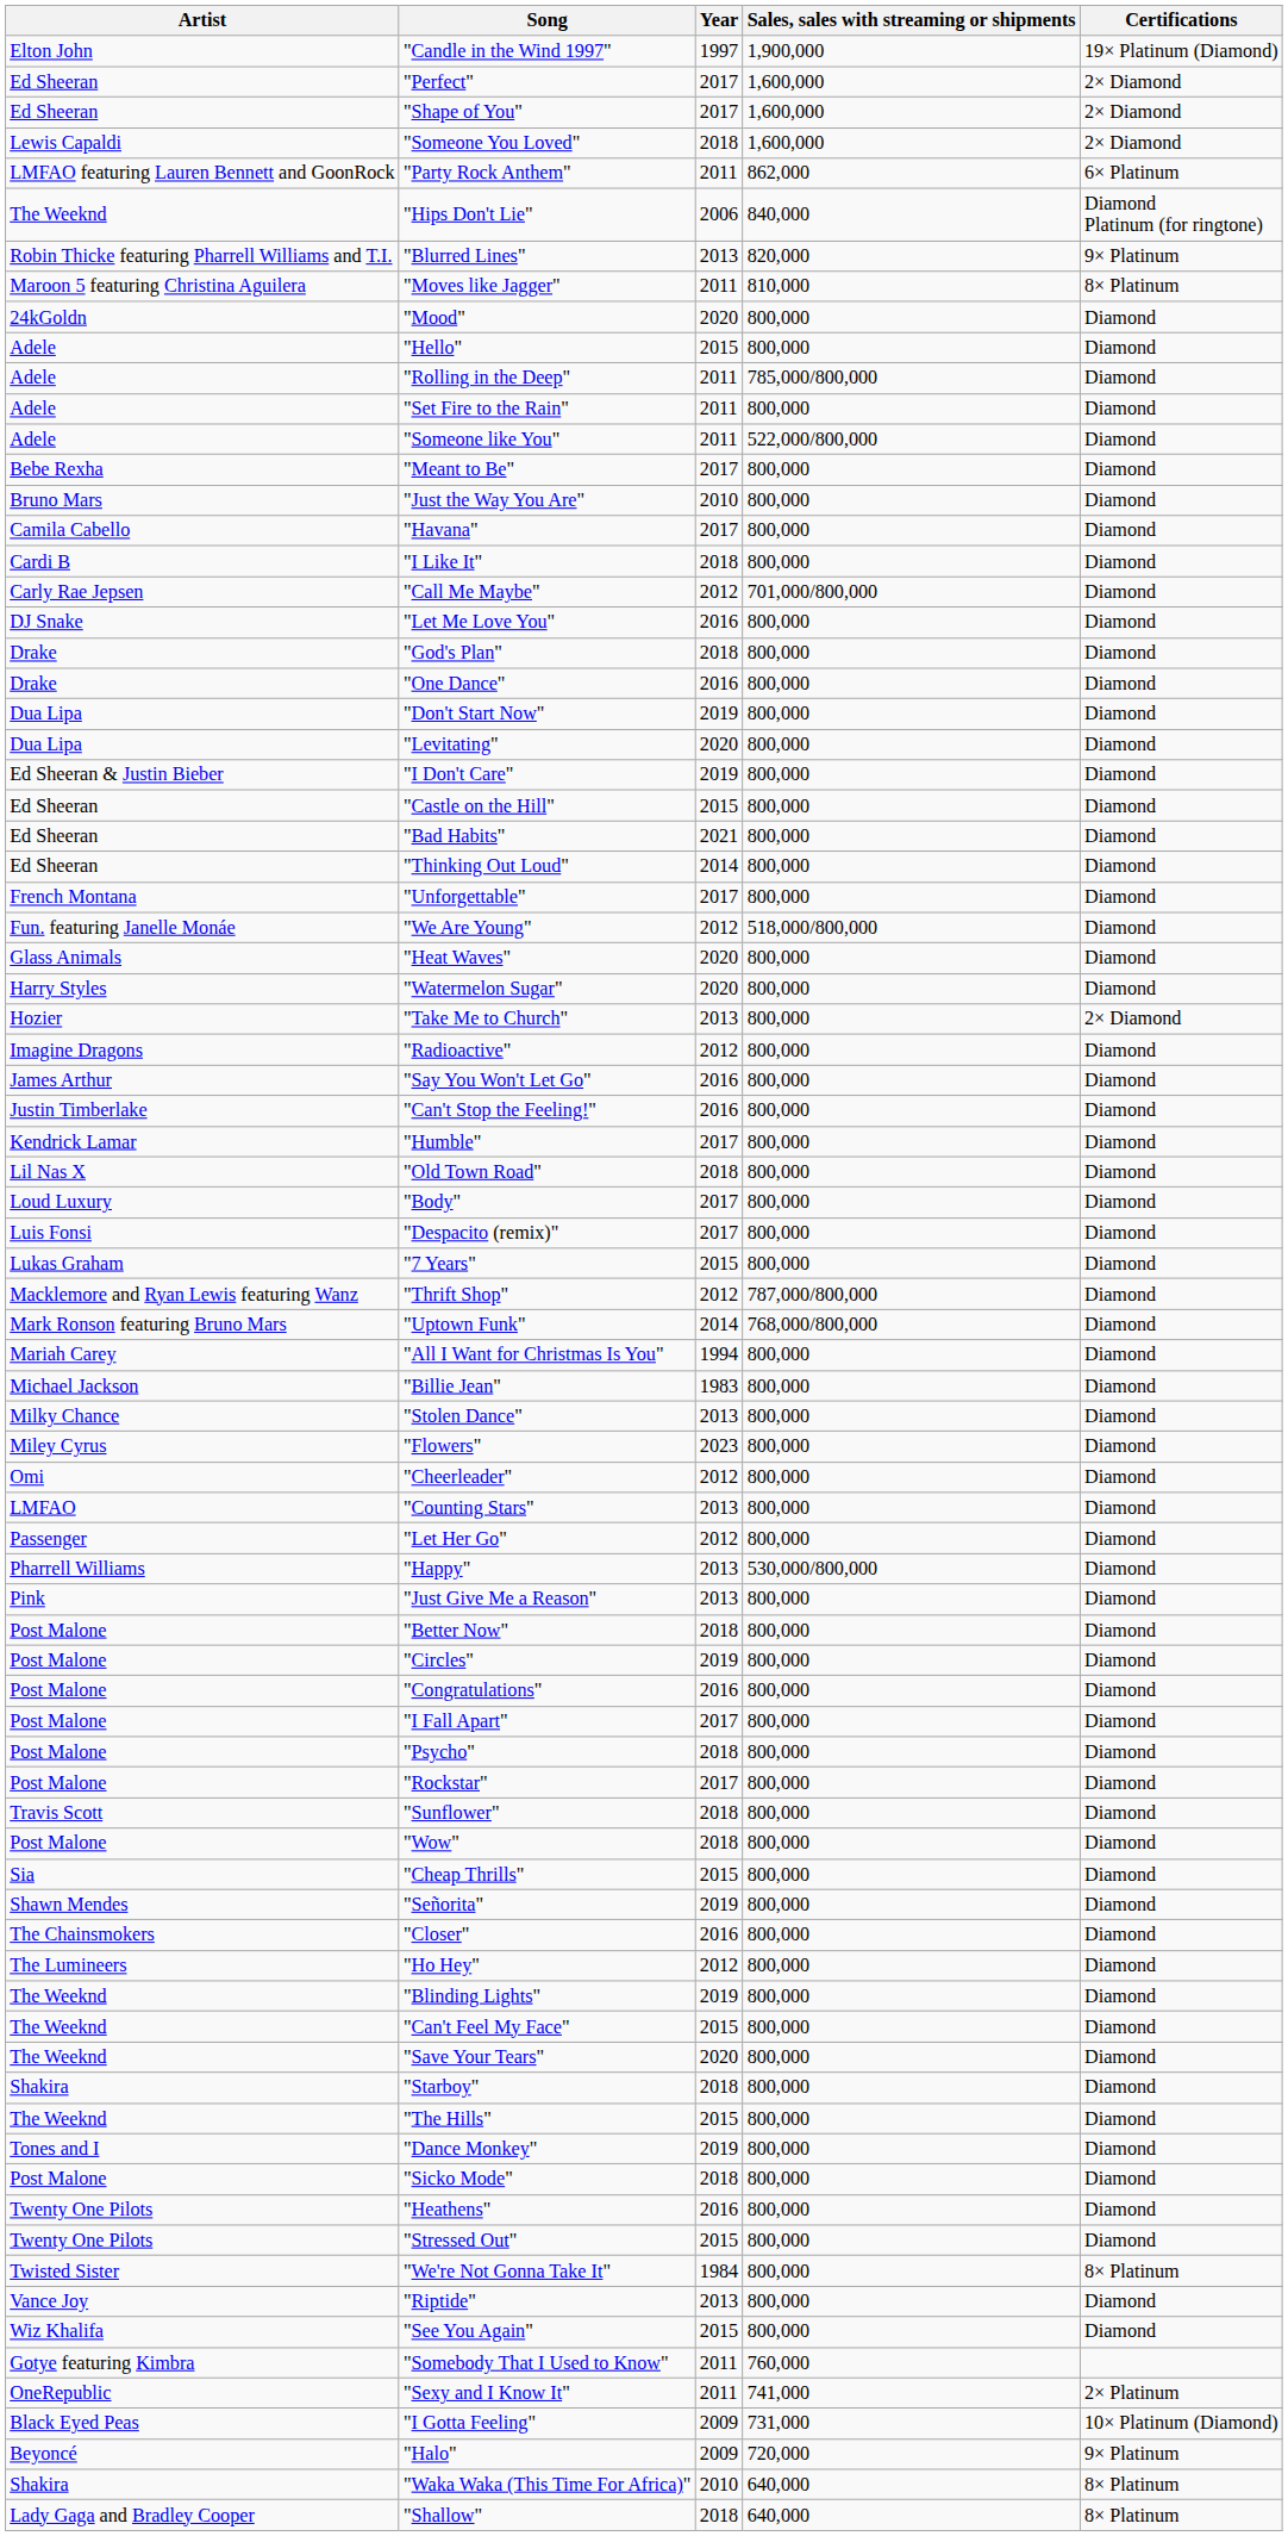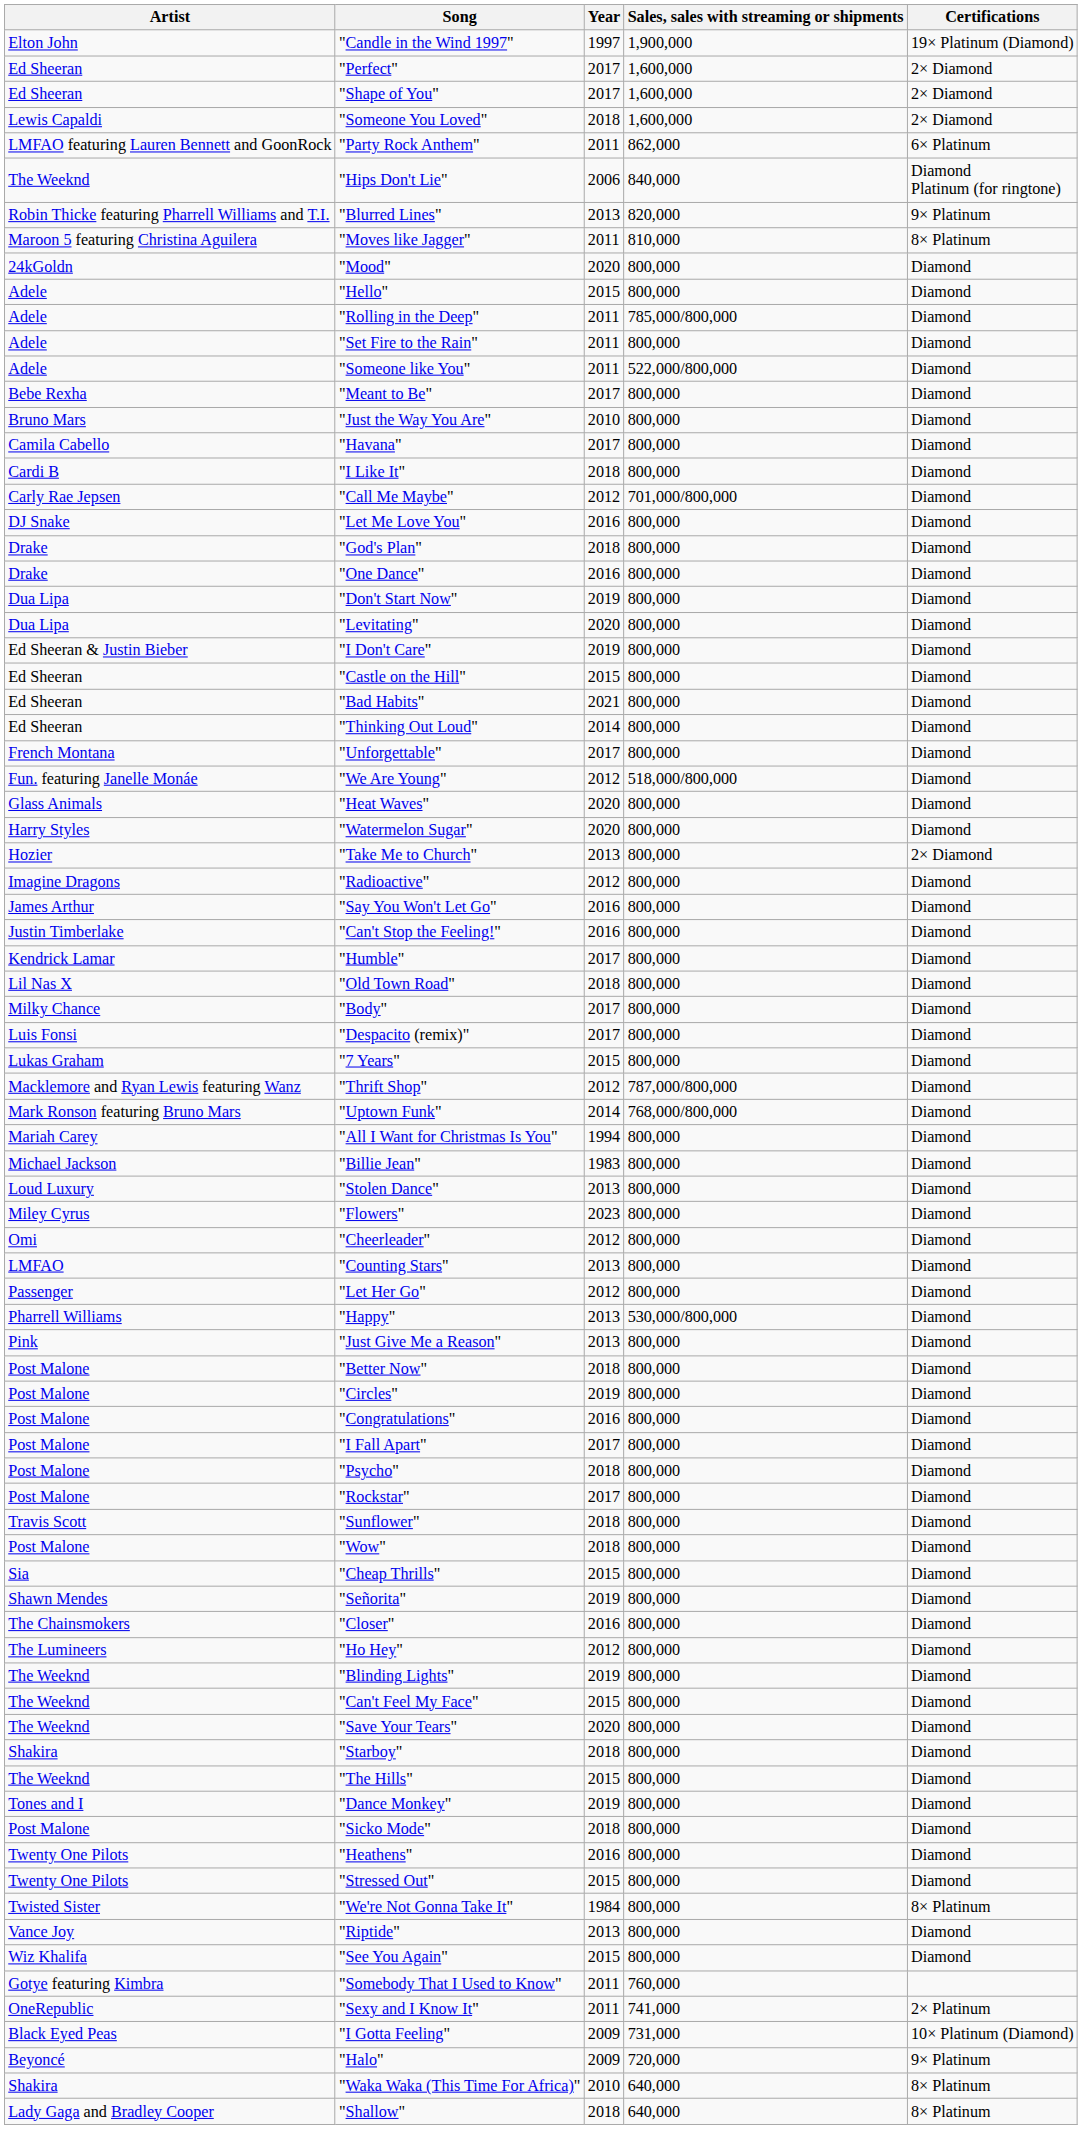"Body" | Artist: Loud Luxury -> Milky Chance
"Stolen Dance" | Artist: Milky Chance -> Loud Luxury
